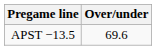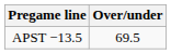APST −13.5 | Over/under: 69.6 -> 69.5
